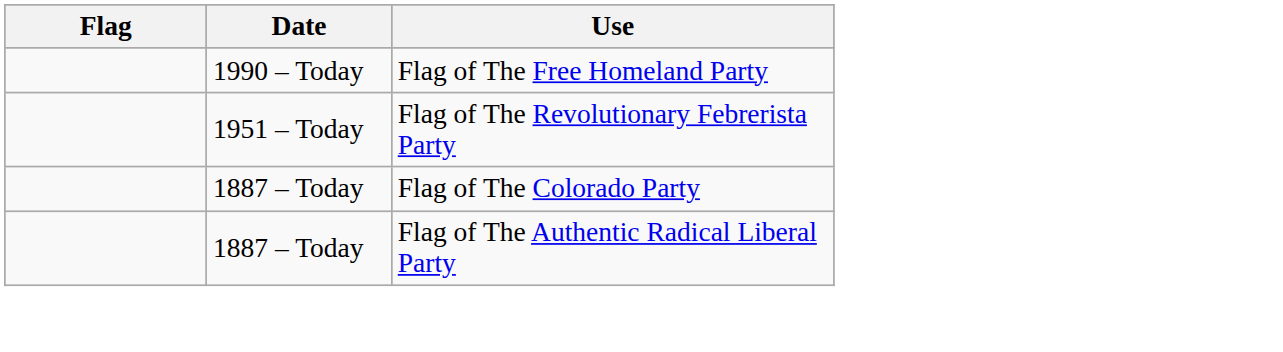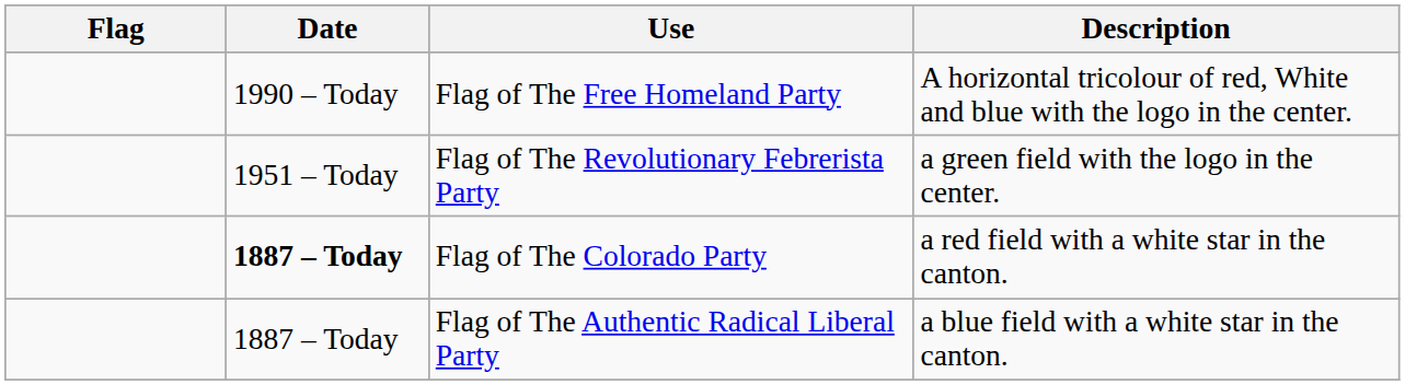+ column: Description | A horizontal tricolour of red, White and blue with the logo in the center. | a green field with the logo in the center. | a red field with a white star in the canton. | a blue field with a white star in the canton.
Flag of The Colorado Party | Date: normal -> bold
